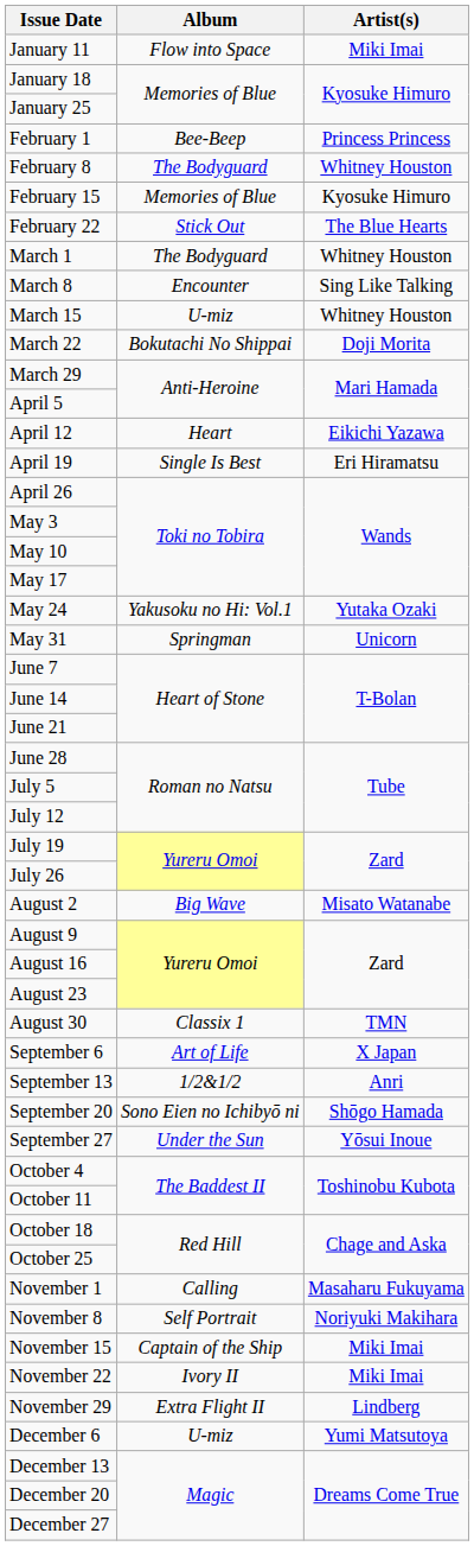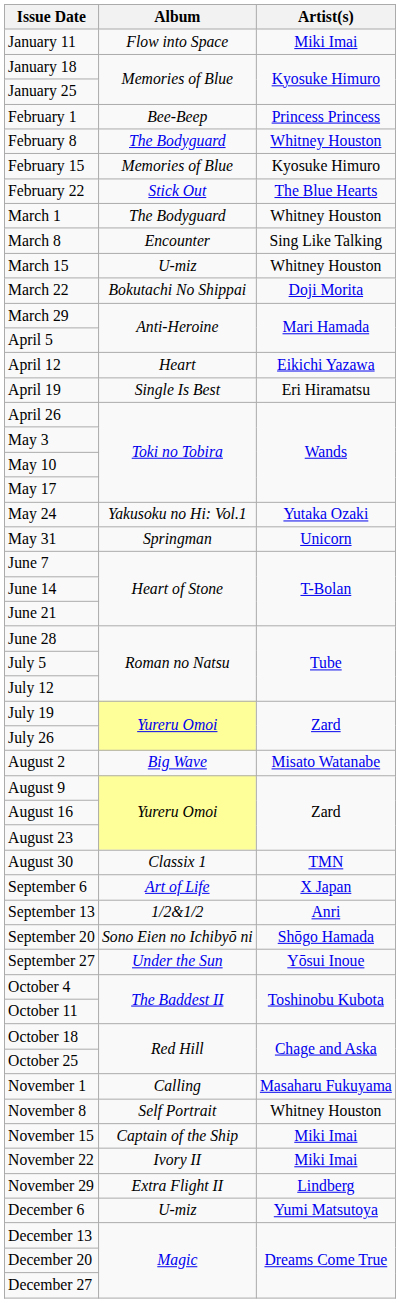November 8 | Artist(s): Noriyuki Makihara -> Whitney Houston
